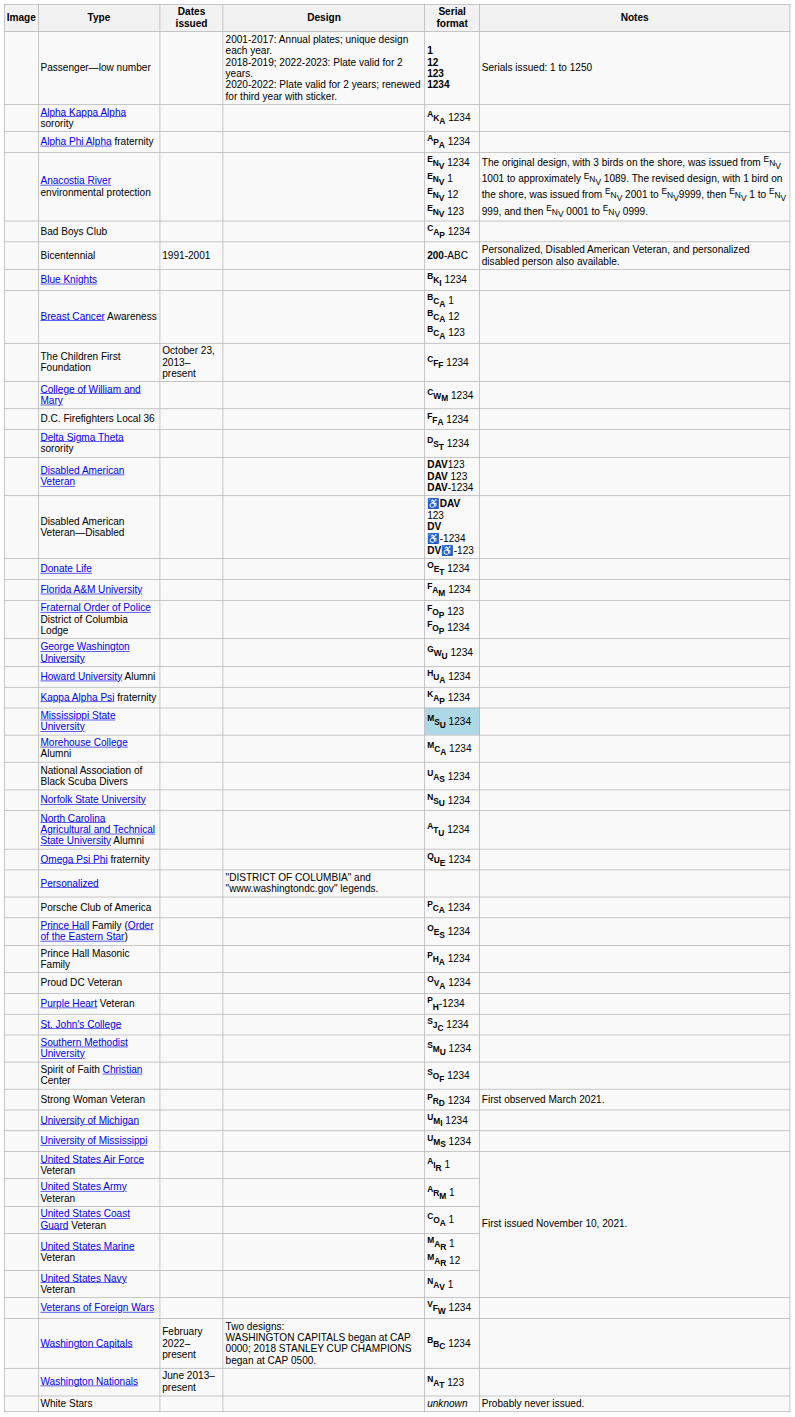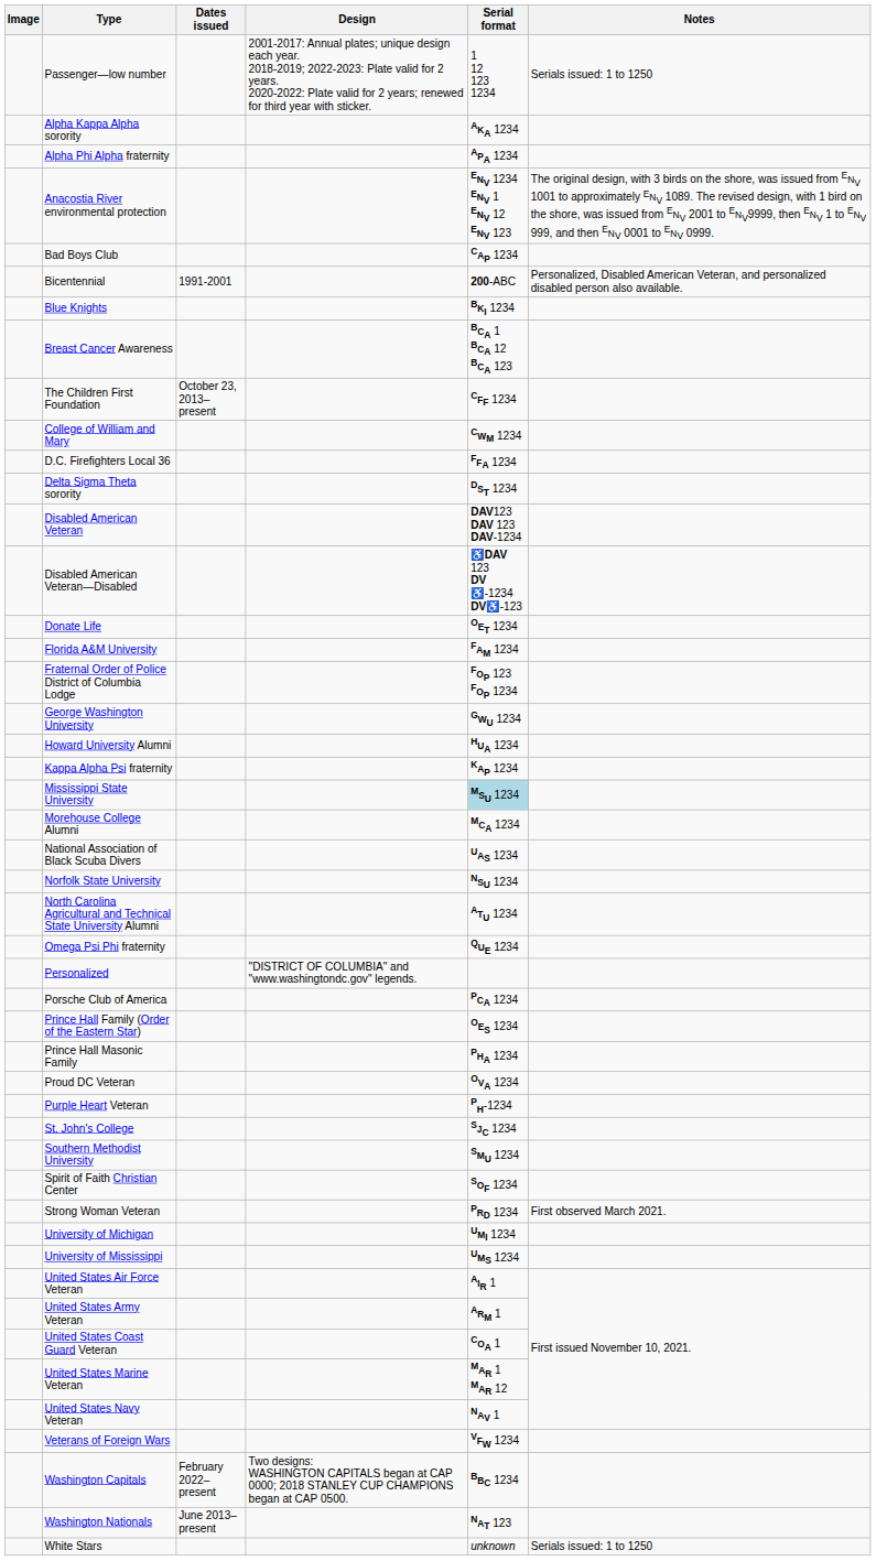Passenger—low number | Serial format: bold -> normal
White Stars | Notes: Probably never issued. -> Serials issued: 1 to 1250
